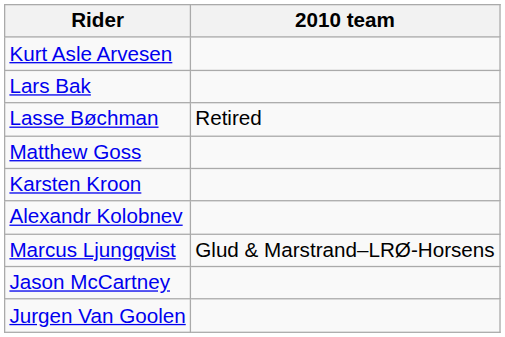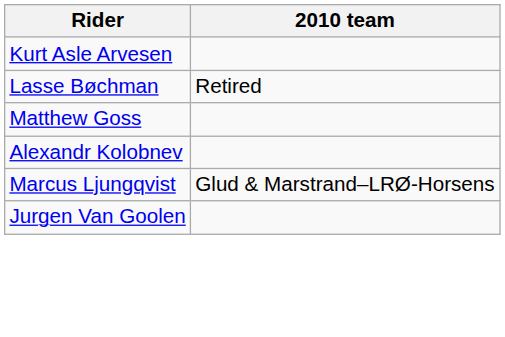- row: Lars Bak
- row: Karsten Kroon
- row: Jason McCartney
